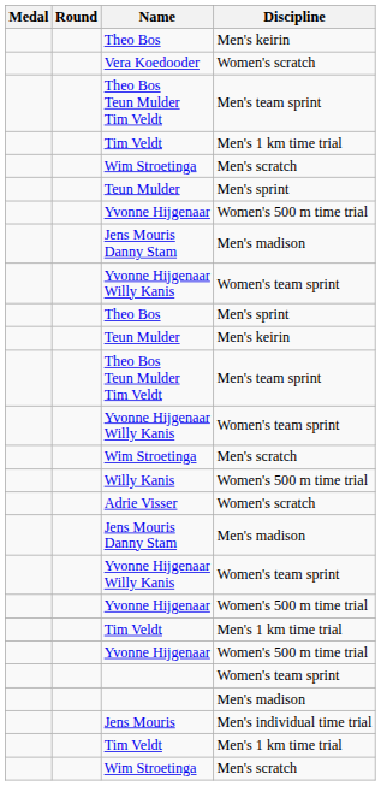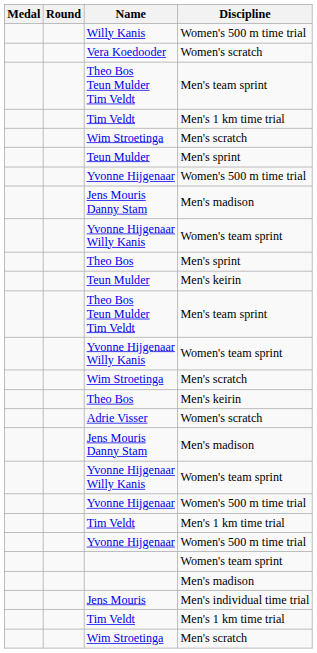rows swapped: Theo Bos / Men's keirin <-> Willy Kanis
